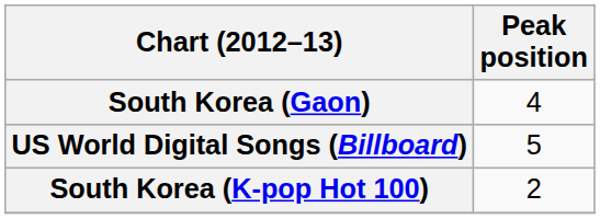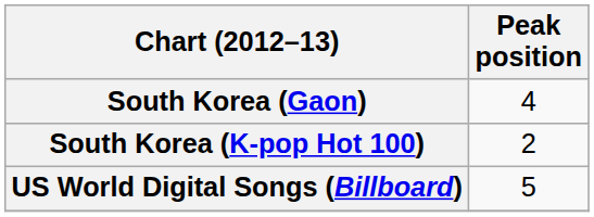rows swapped: South Korea (K-pop Hot 100) <-> US World Digital Songs (Billboard)
